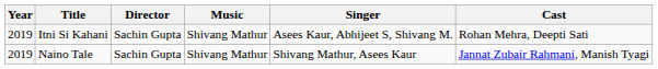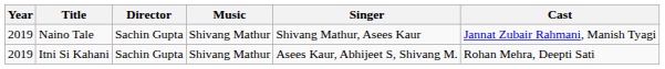rows swapped: Naino Tale <-> Itni Si Kahani
